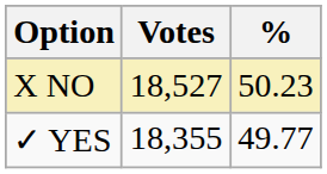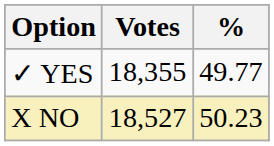rows swapped: X NO <-> ✓ YES
